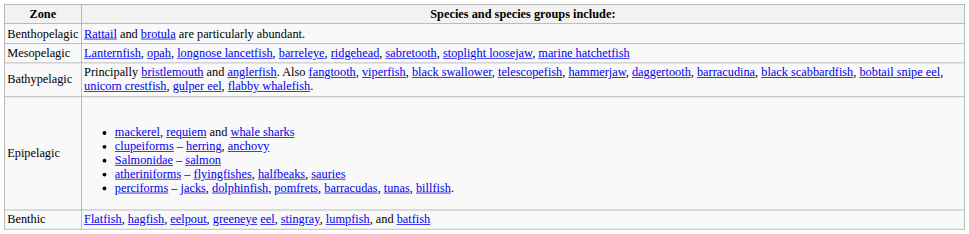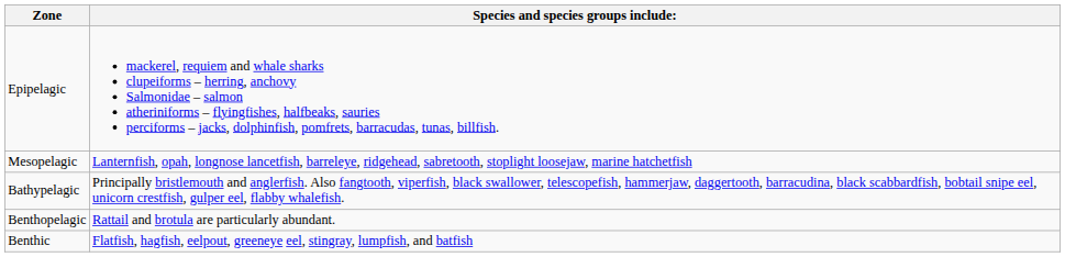rows swapped: Epipelagic <-> Benthopelagic
